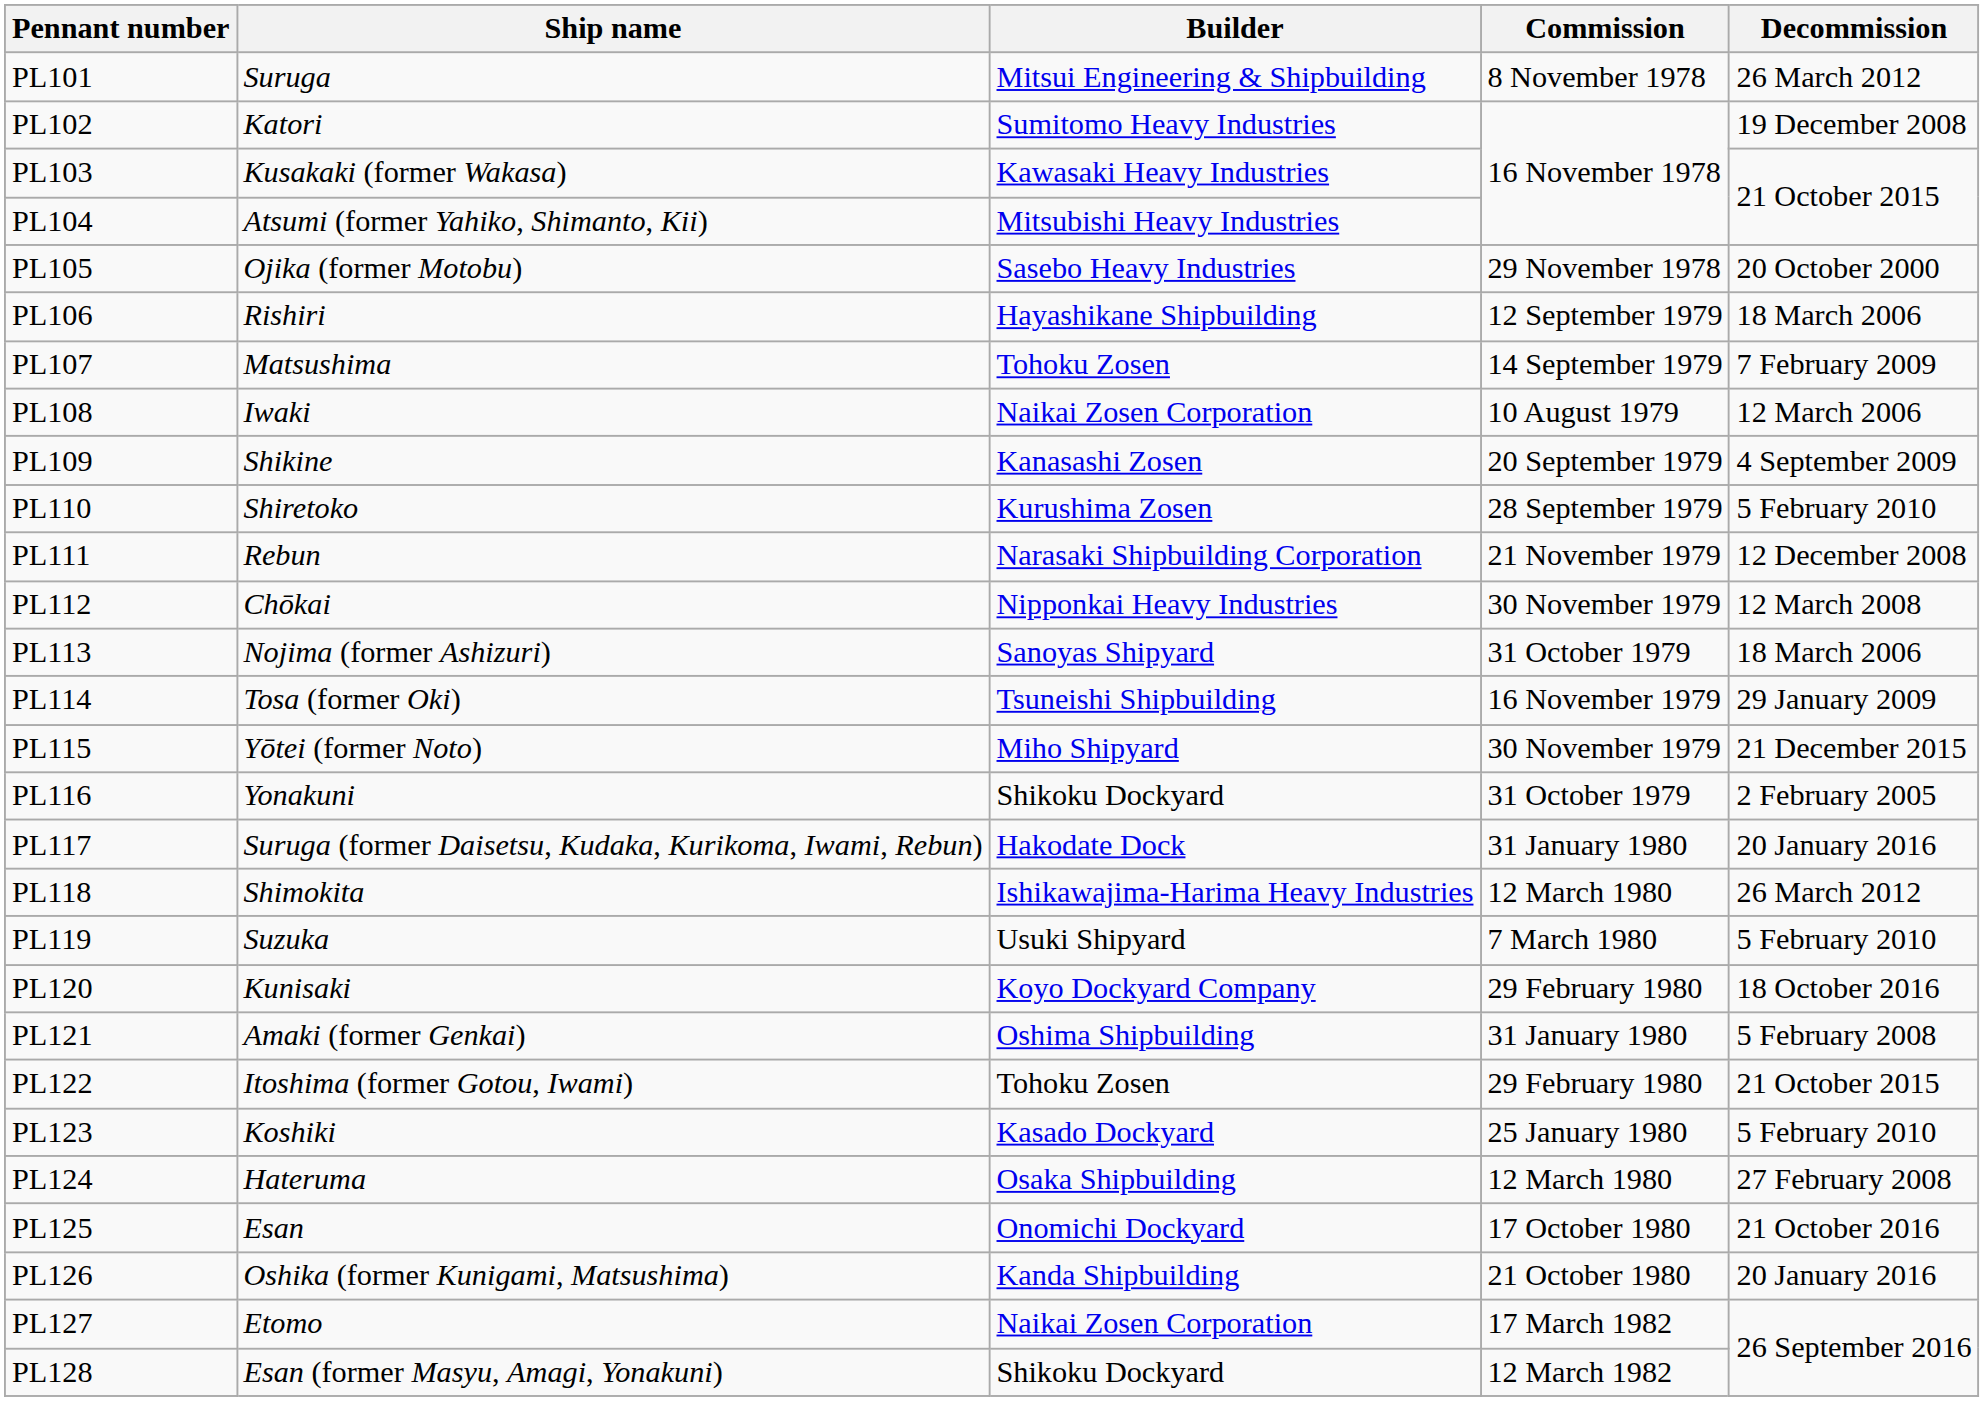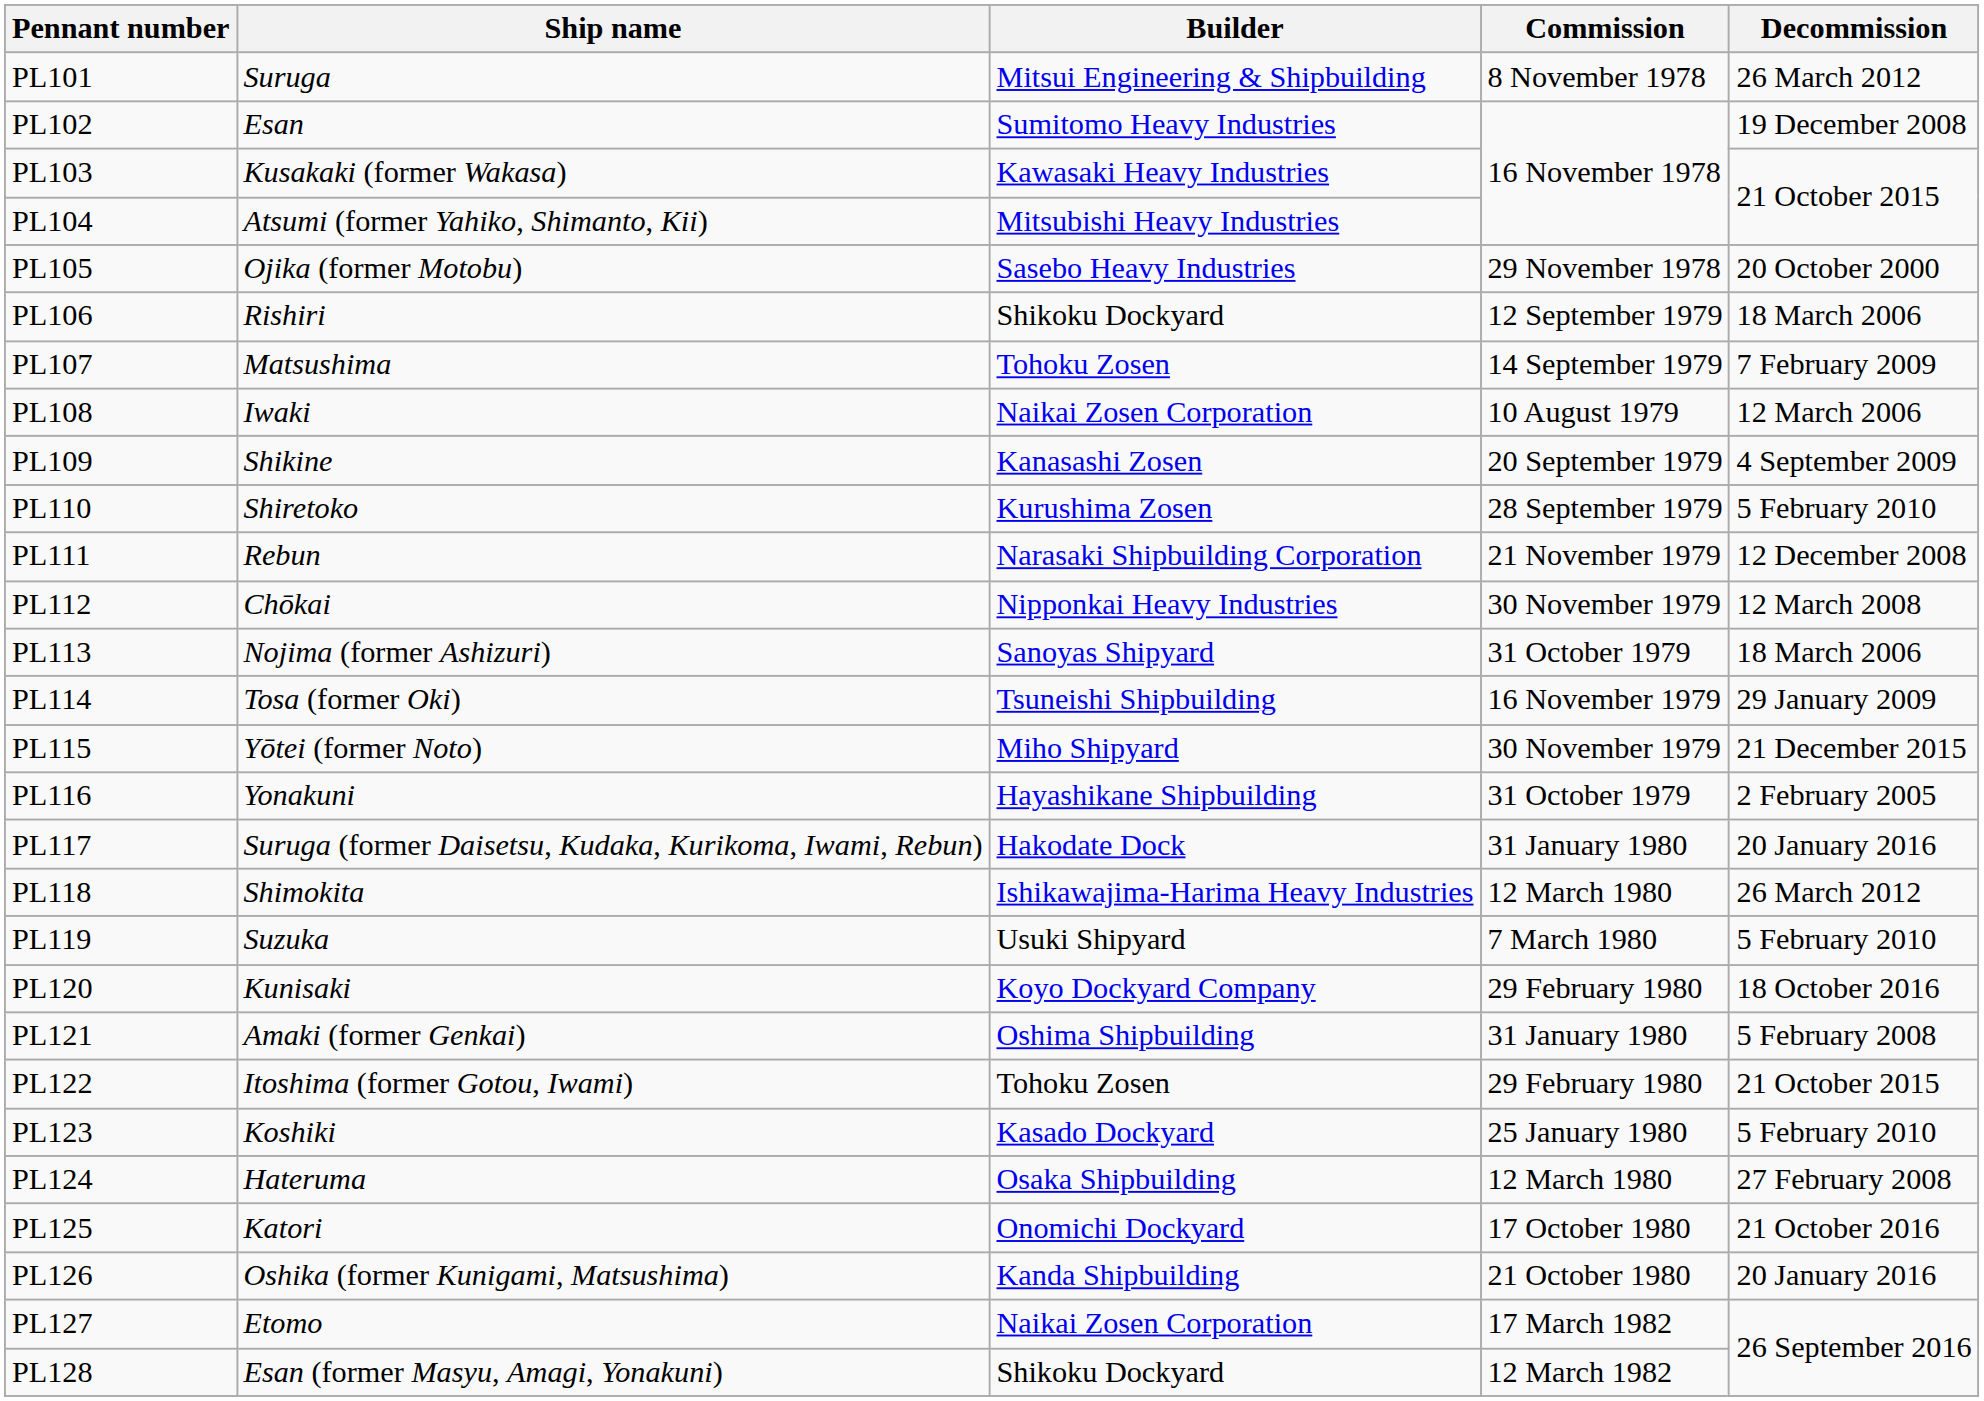PL102 | Ship name: Katori -> Esan
PL106 | Builder: Hayashikane Shipbuilding -> Shikoku Dockyard
PL116 | Builder: Shikoku Dockyard -> Hayashikane Shipbuilding
PL125 | Ship name: Esan -> Katori
